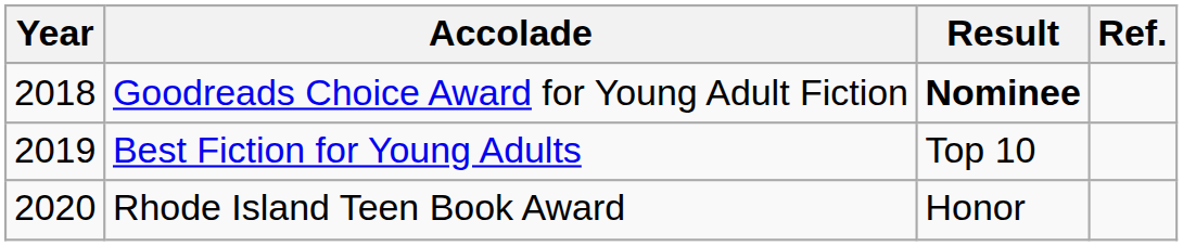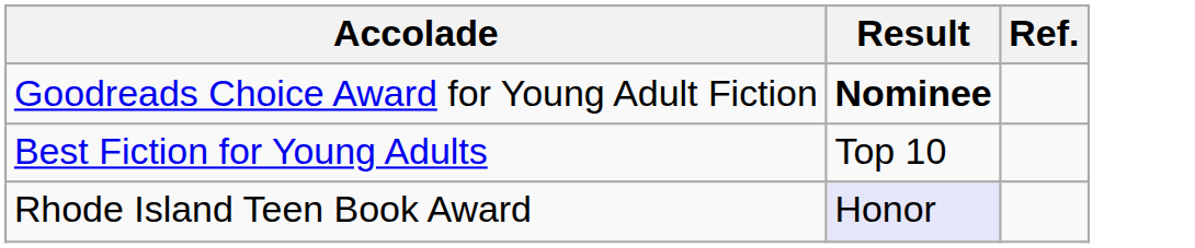- column: Year | 2018 | 2019 | 2020
Rhode Island Teen Book Award | Result: no background -> lavender background
